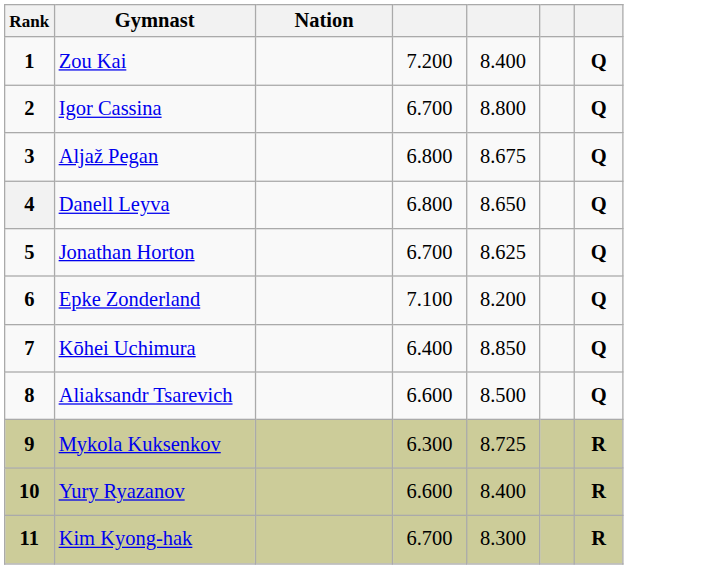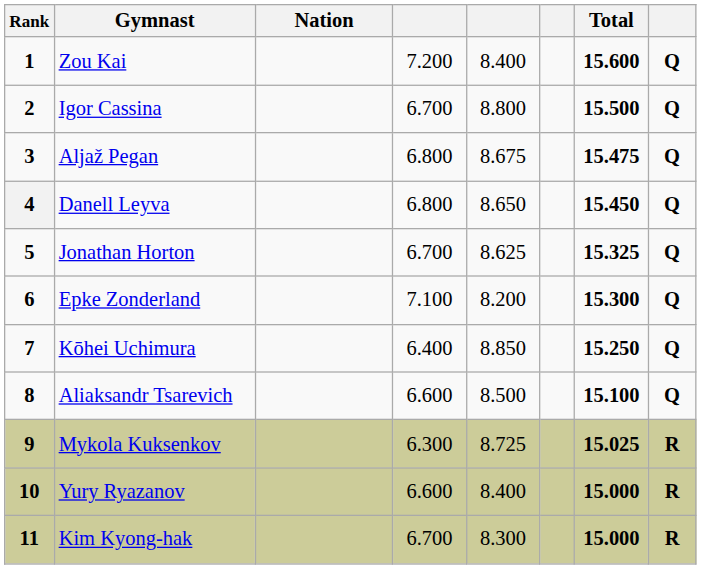+ column: Total | 15.600 | 15.500 | 15.475 | 15.450 | 15.325 | 15.300 | 15.250 | 15.100 | 15.025 | 15.000 | 15.000
